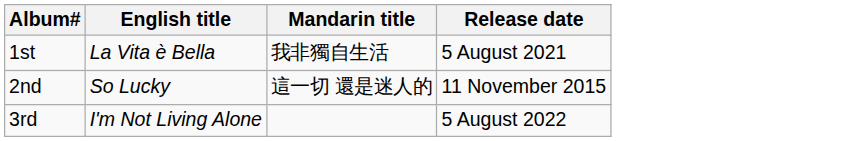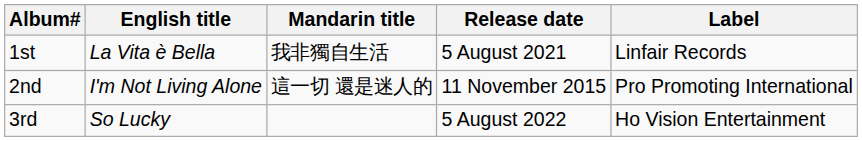+ column: Label | Linfair Records | Pro Promoting International | Ho Vision Entertainment
2nd | English title: So Lucky -> I'm Not Living Alone
3rd | English title: I'm Not Living Alone -> So Lucky
